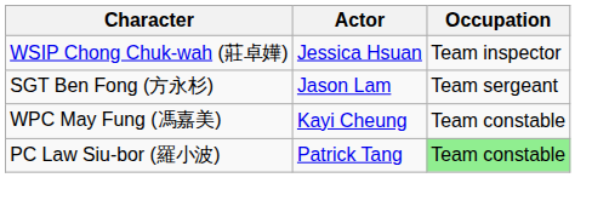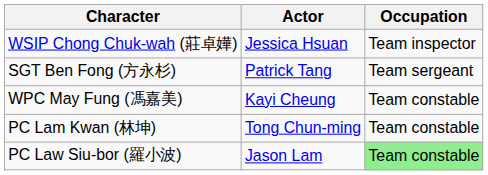SGT Ben Fong (方永杉) | Actor: Jason Lam -> Patrick Tang
+ row: PC Lam Kwan (林坤) | Tong Chun-ming | Team constable
PC Law Siu-bor (羅小波) | Actor: Patrick Tang -> Jason Lam
